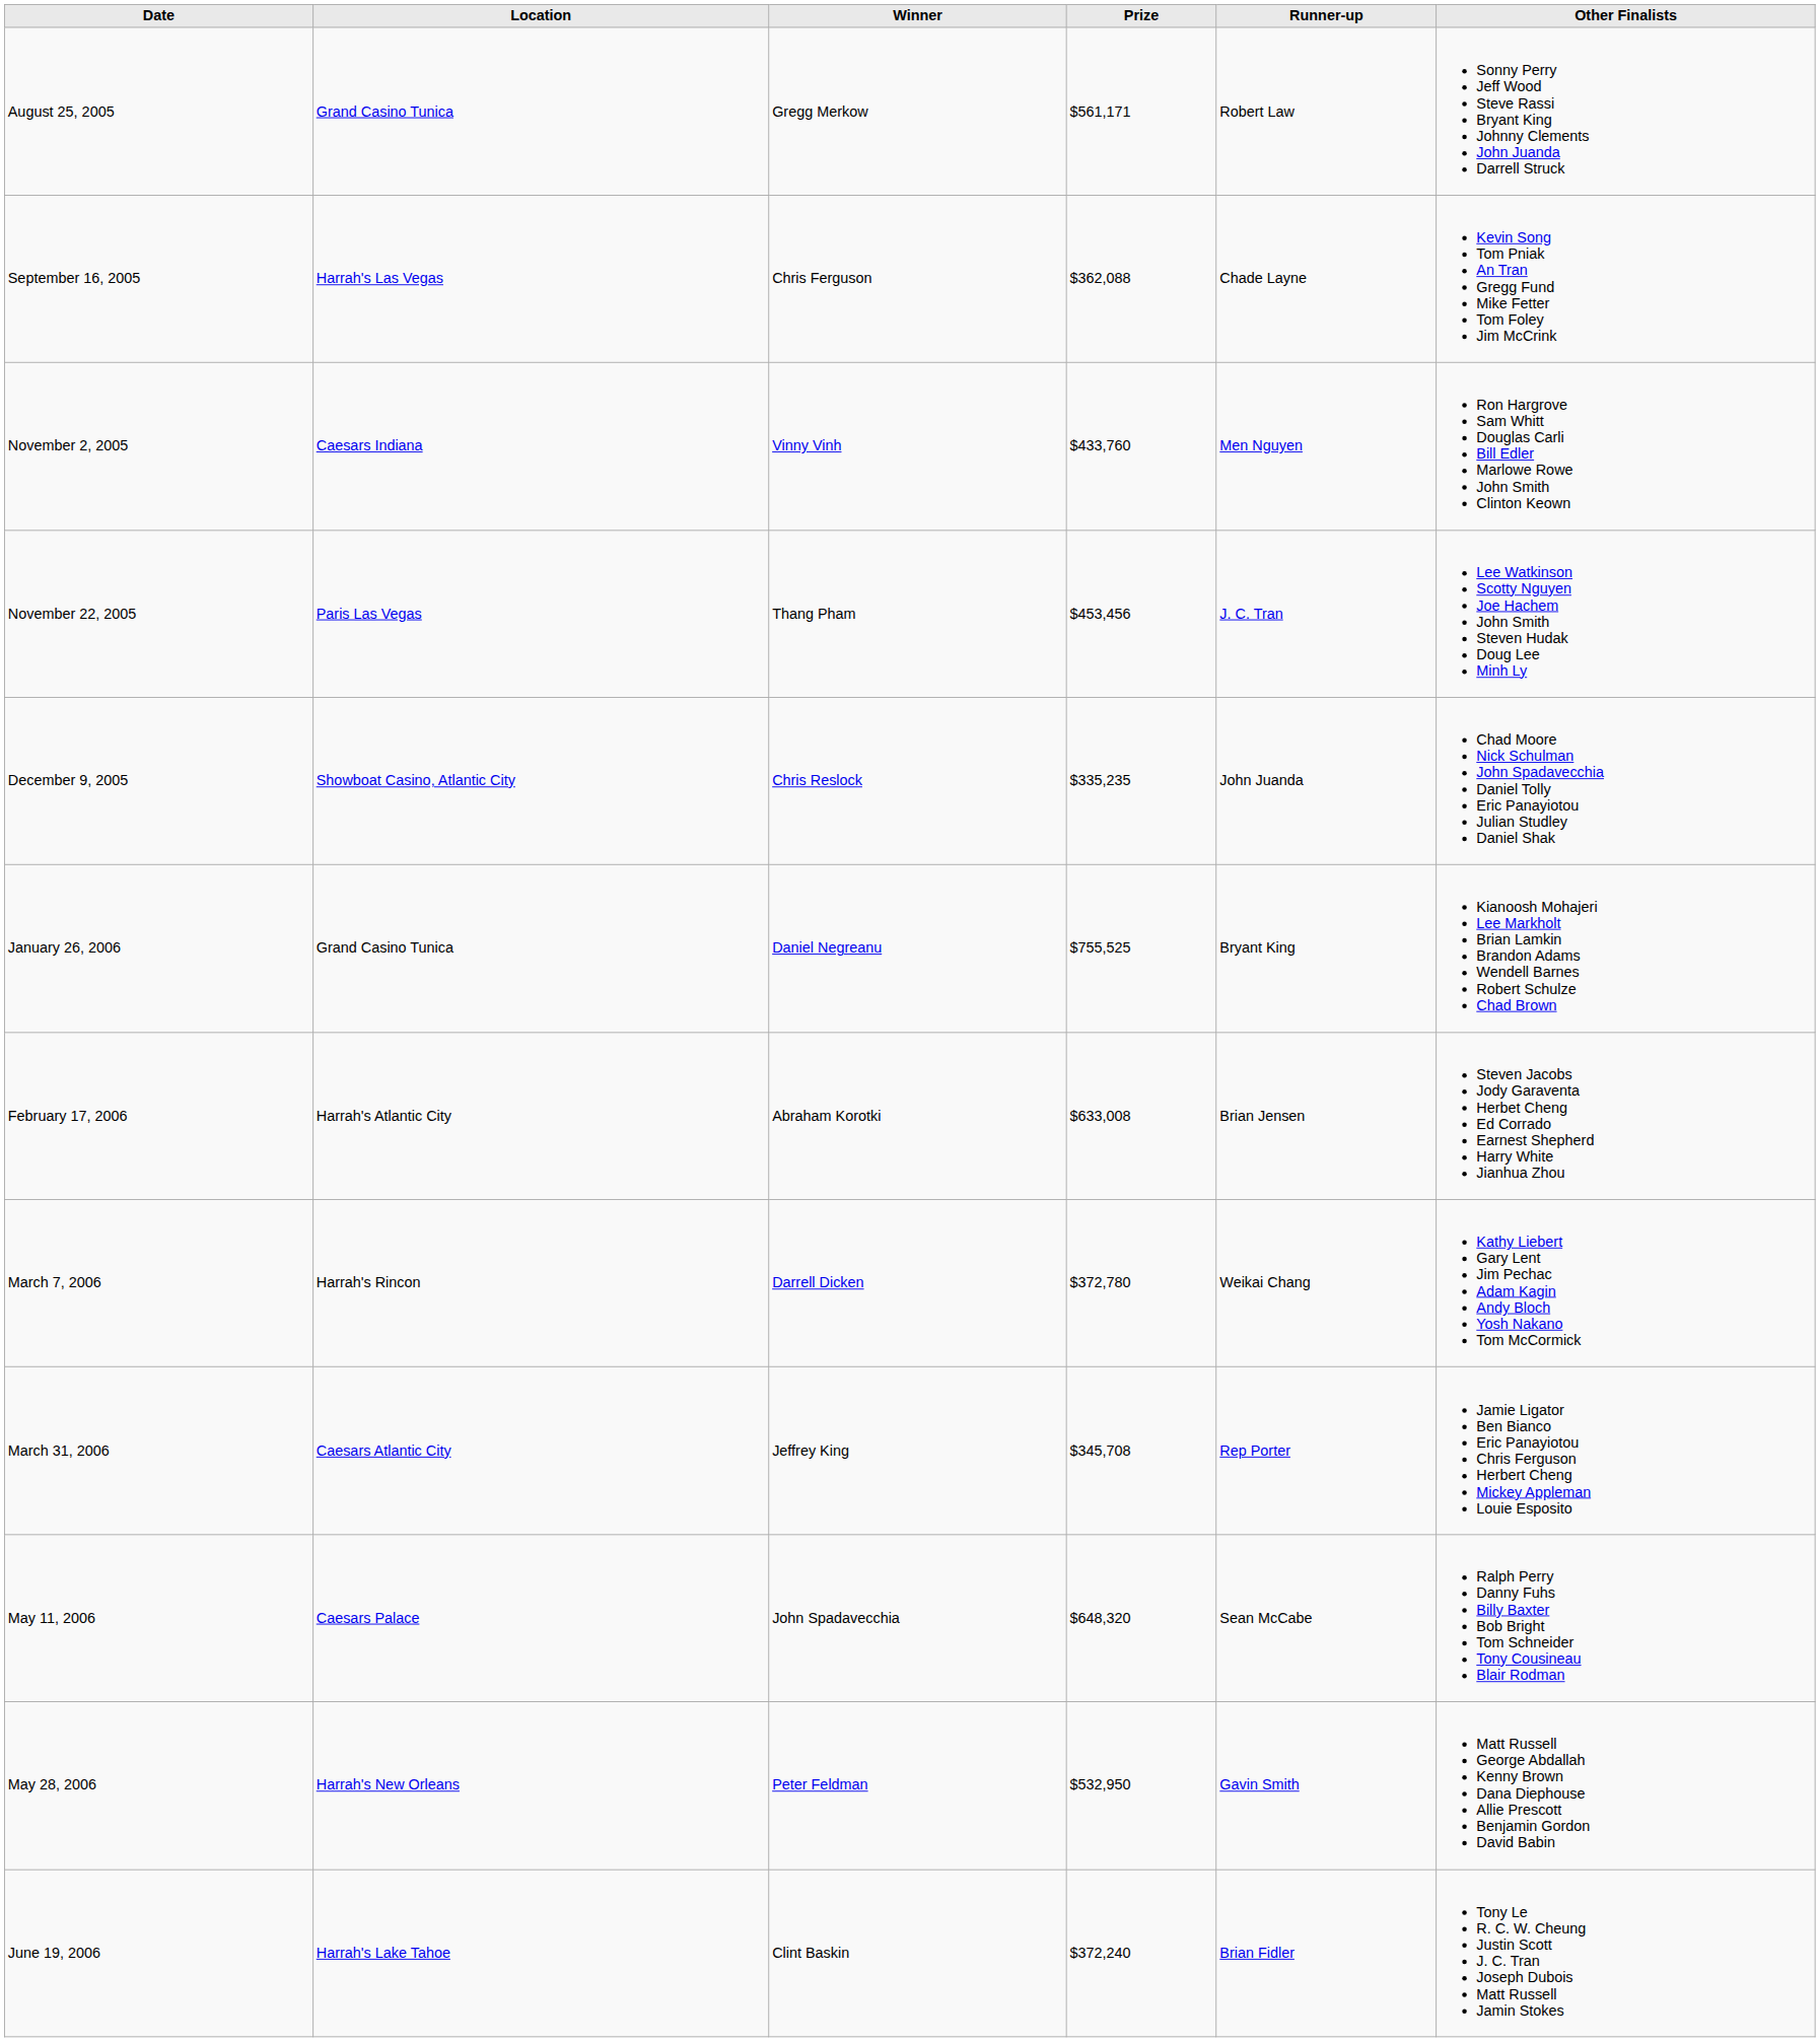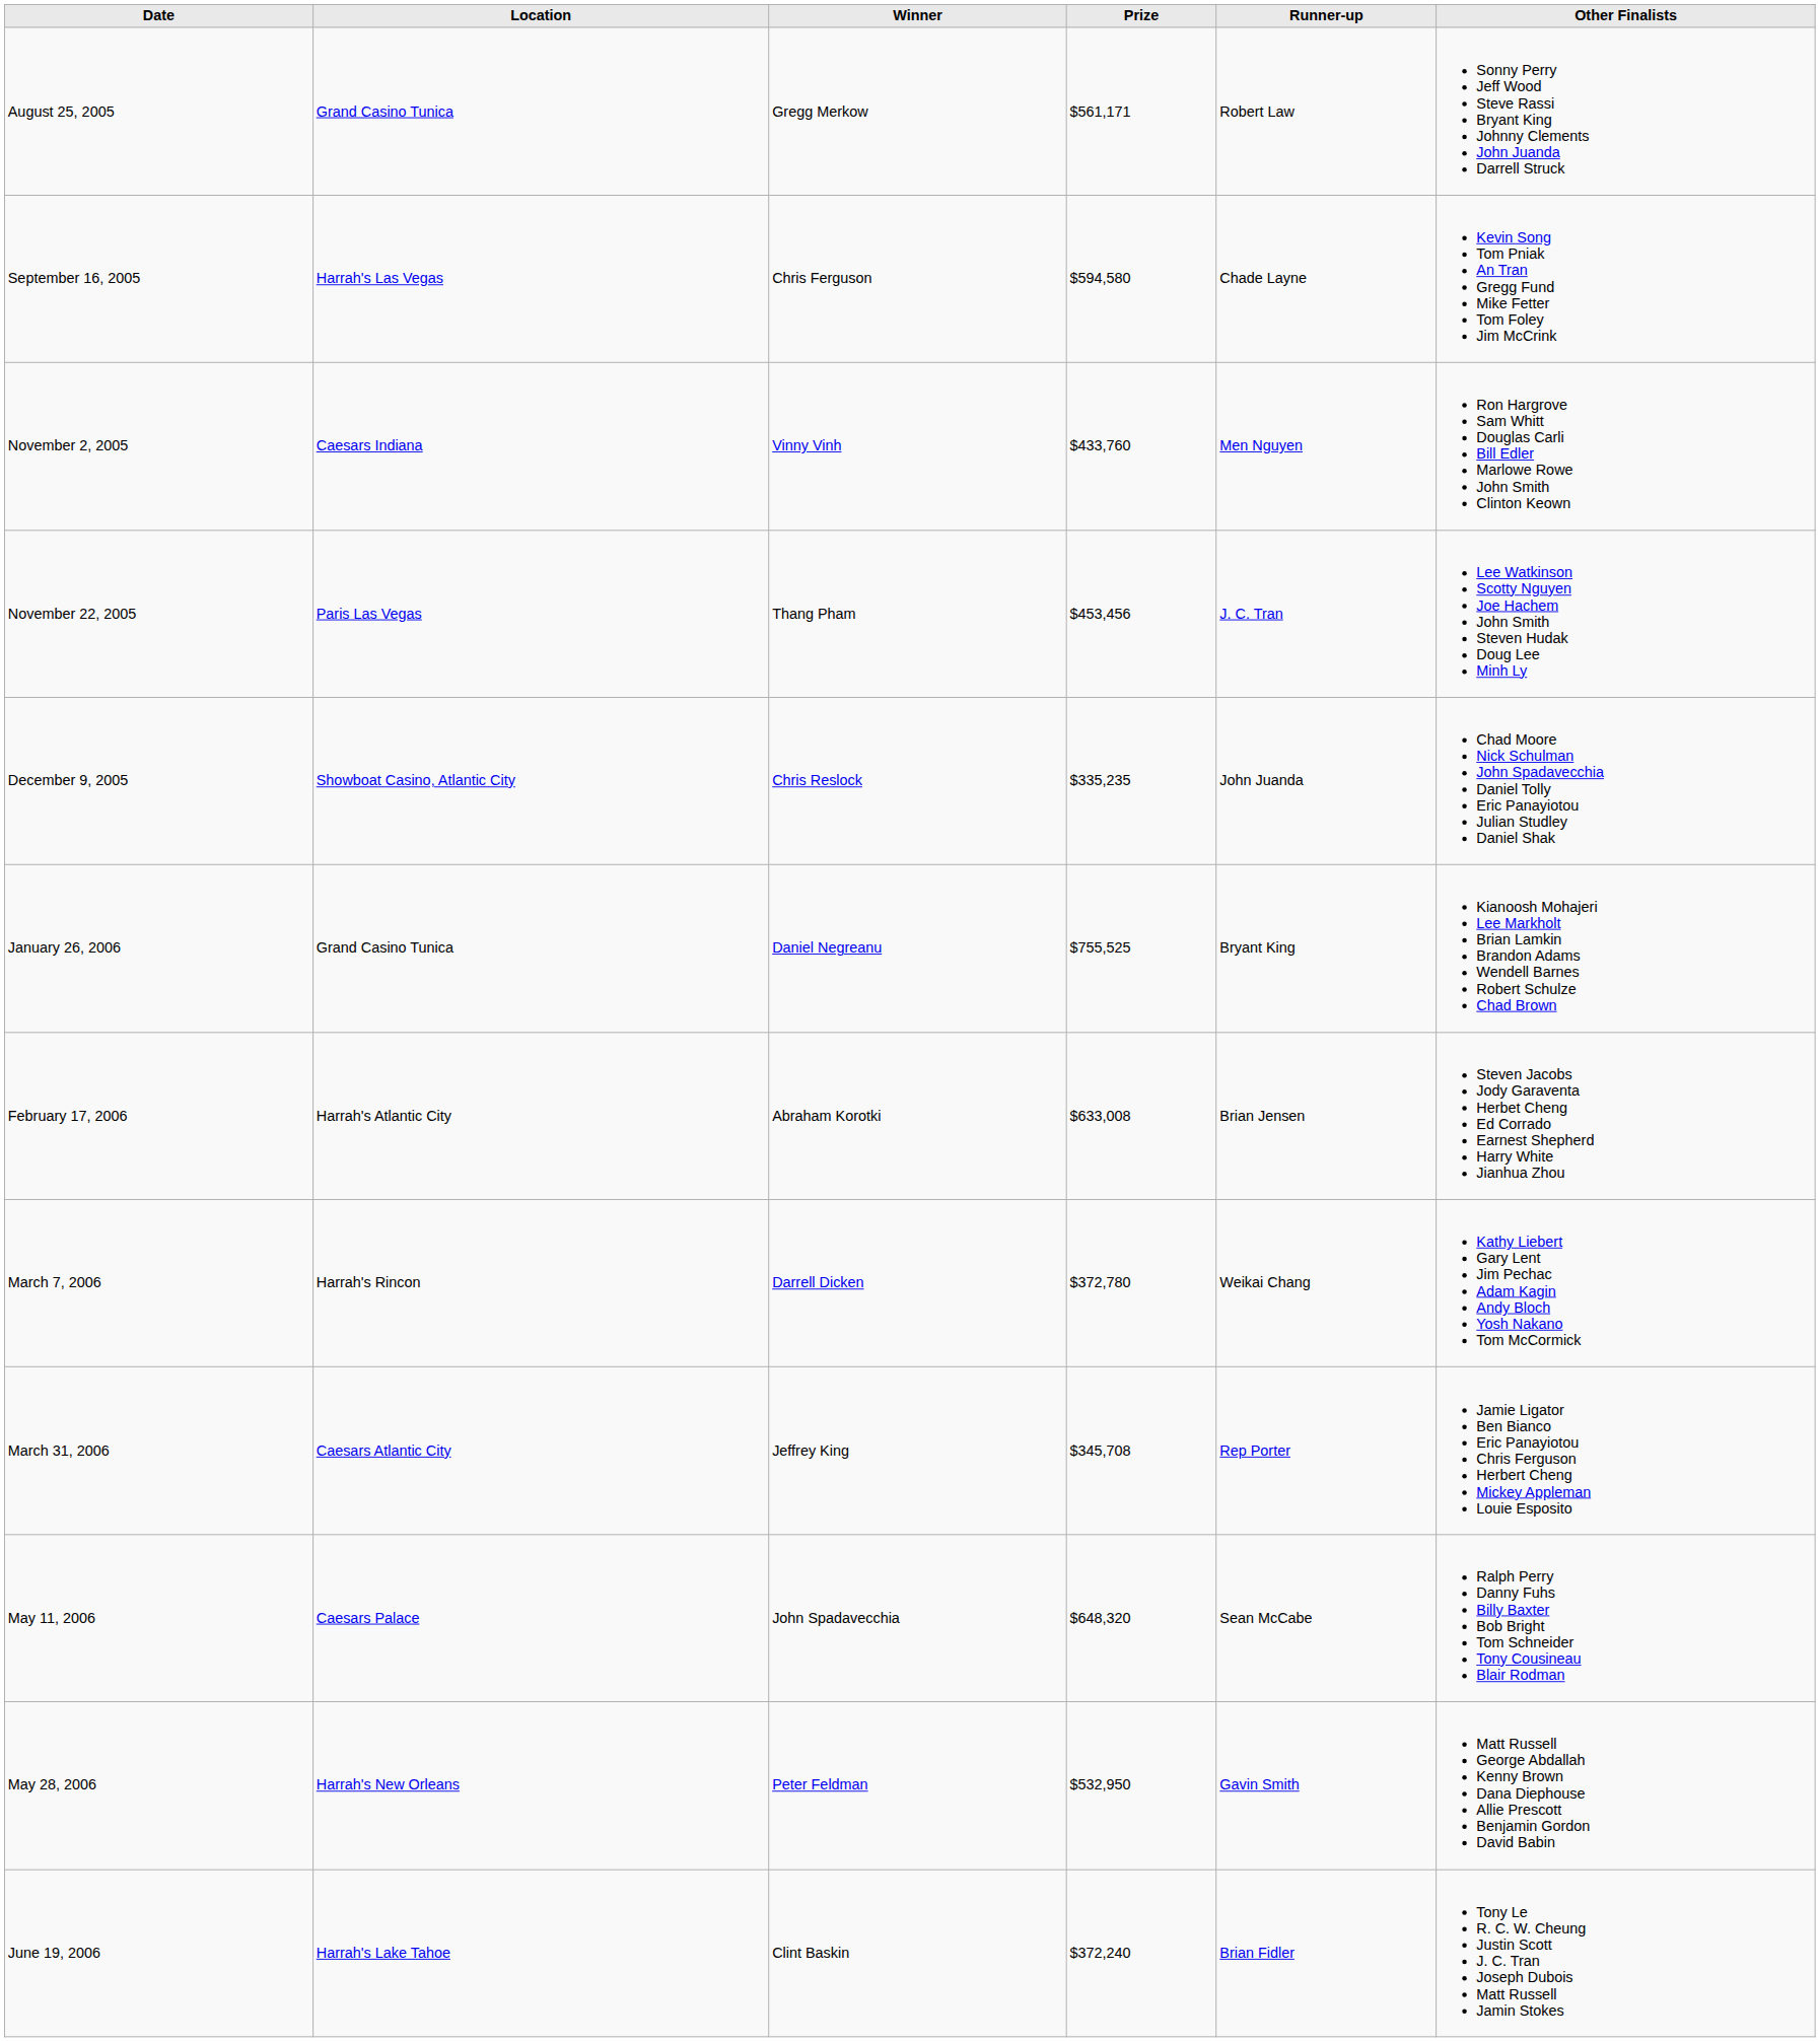September 16, 2005 | Prize: $362,088 -> $594,580
